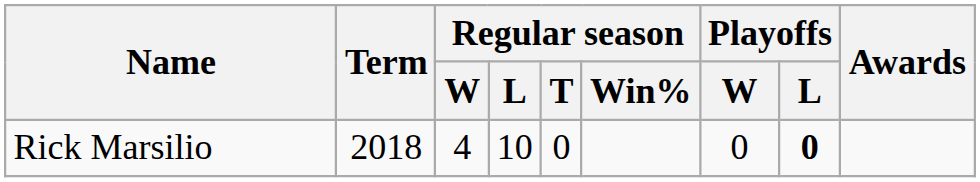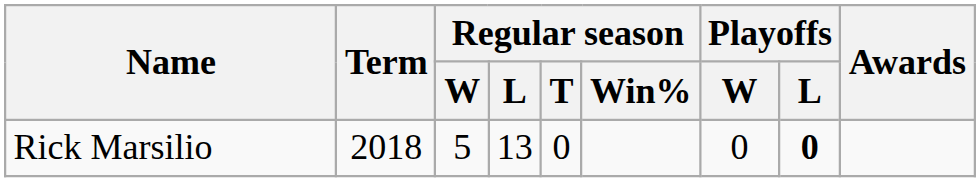Rick Marsilio | Regular season / W: 4 -> 5
Rick Marsilio | Regular season / L: 10 -> 13
